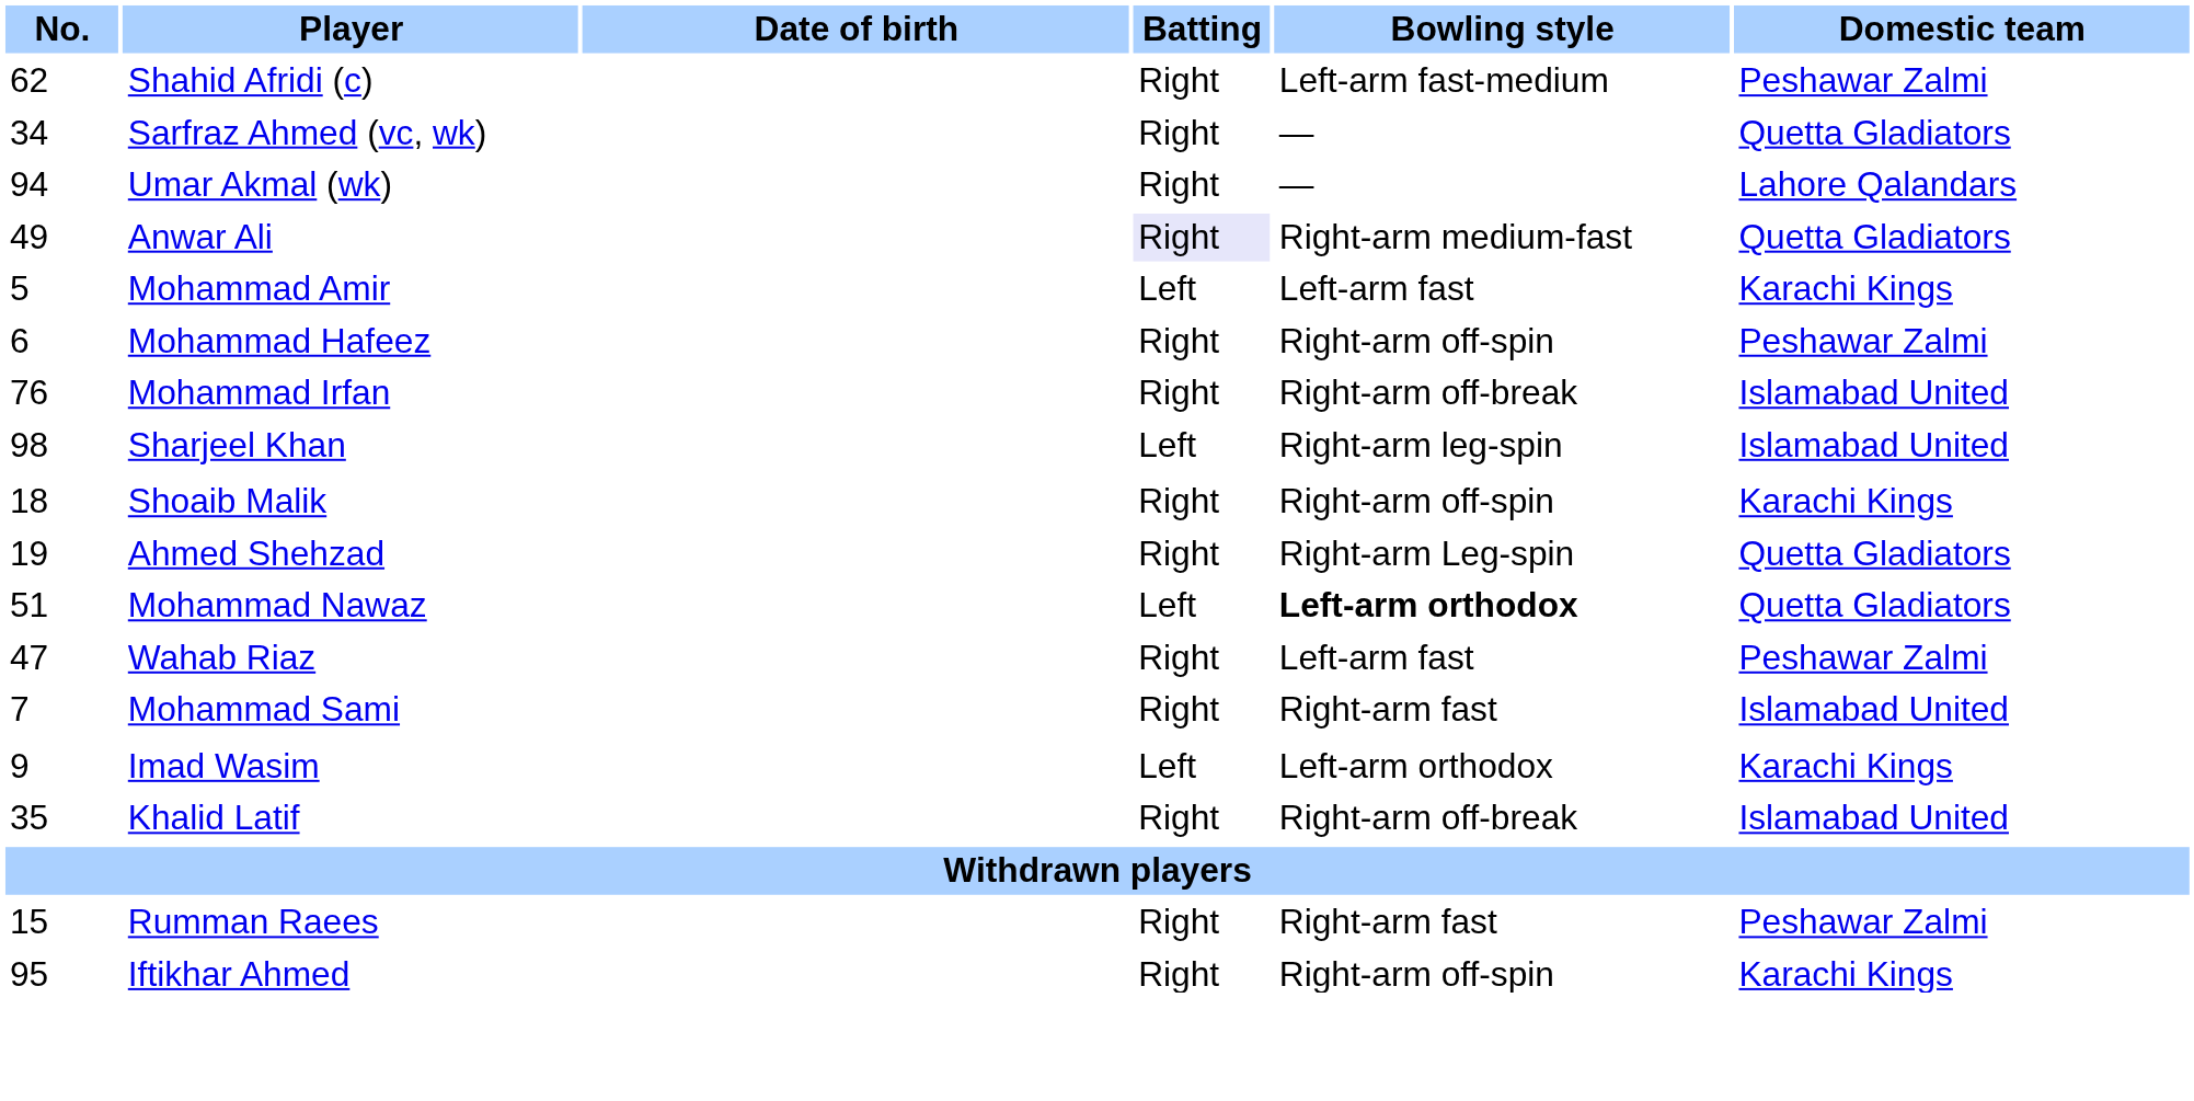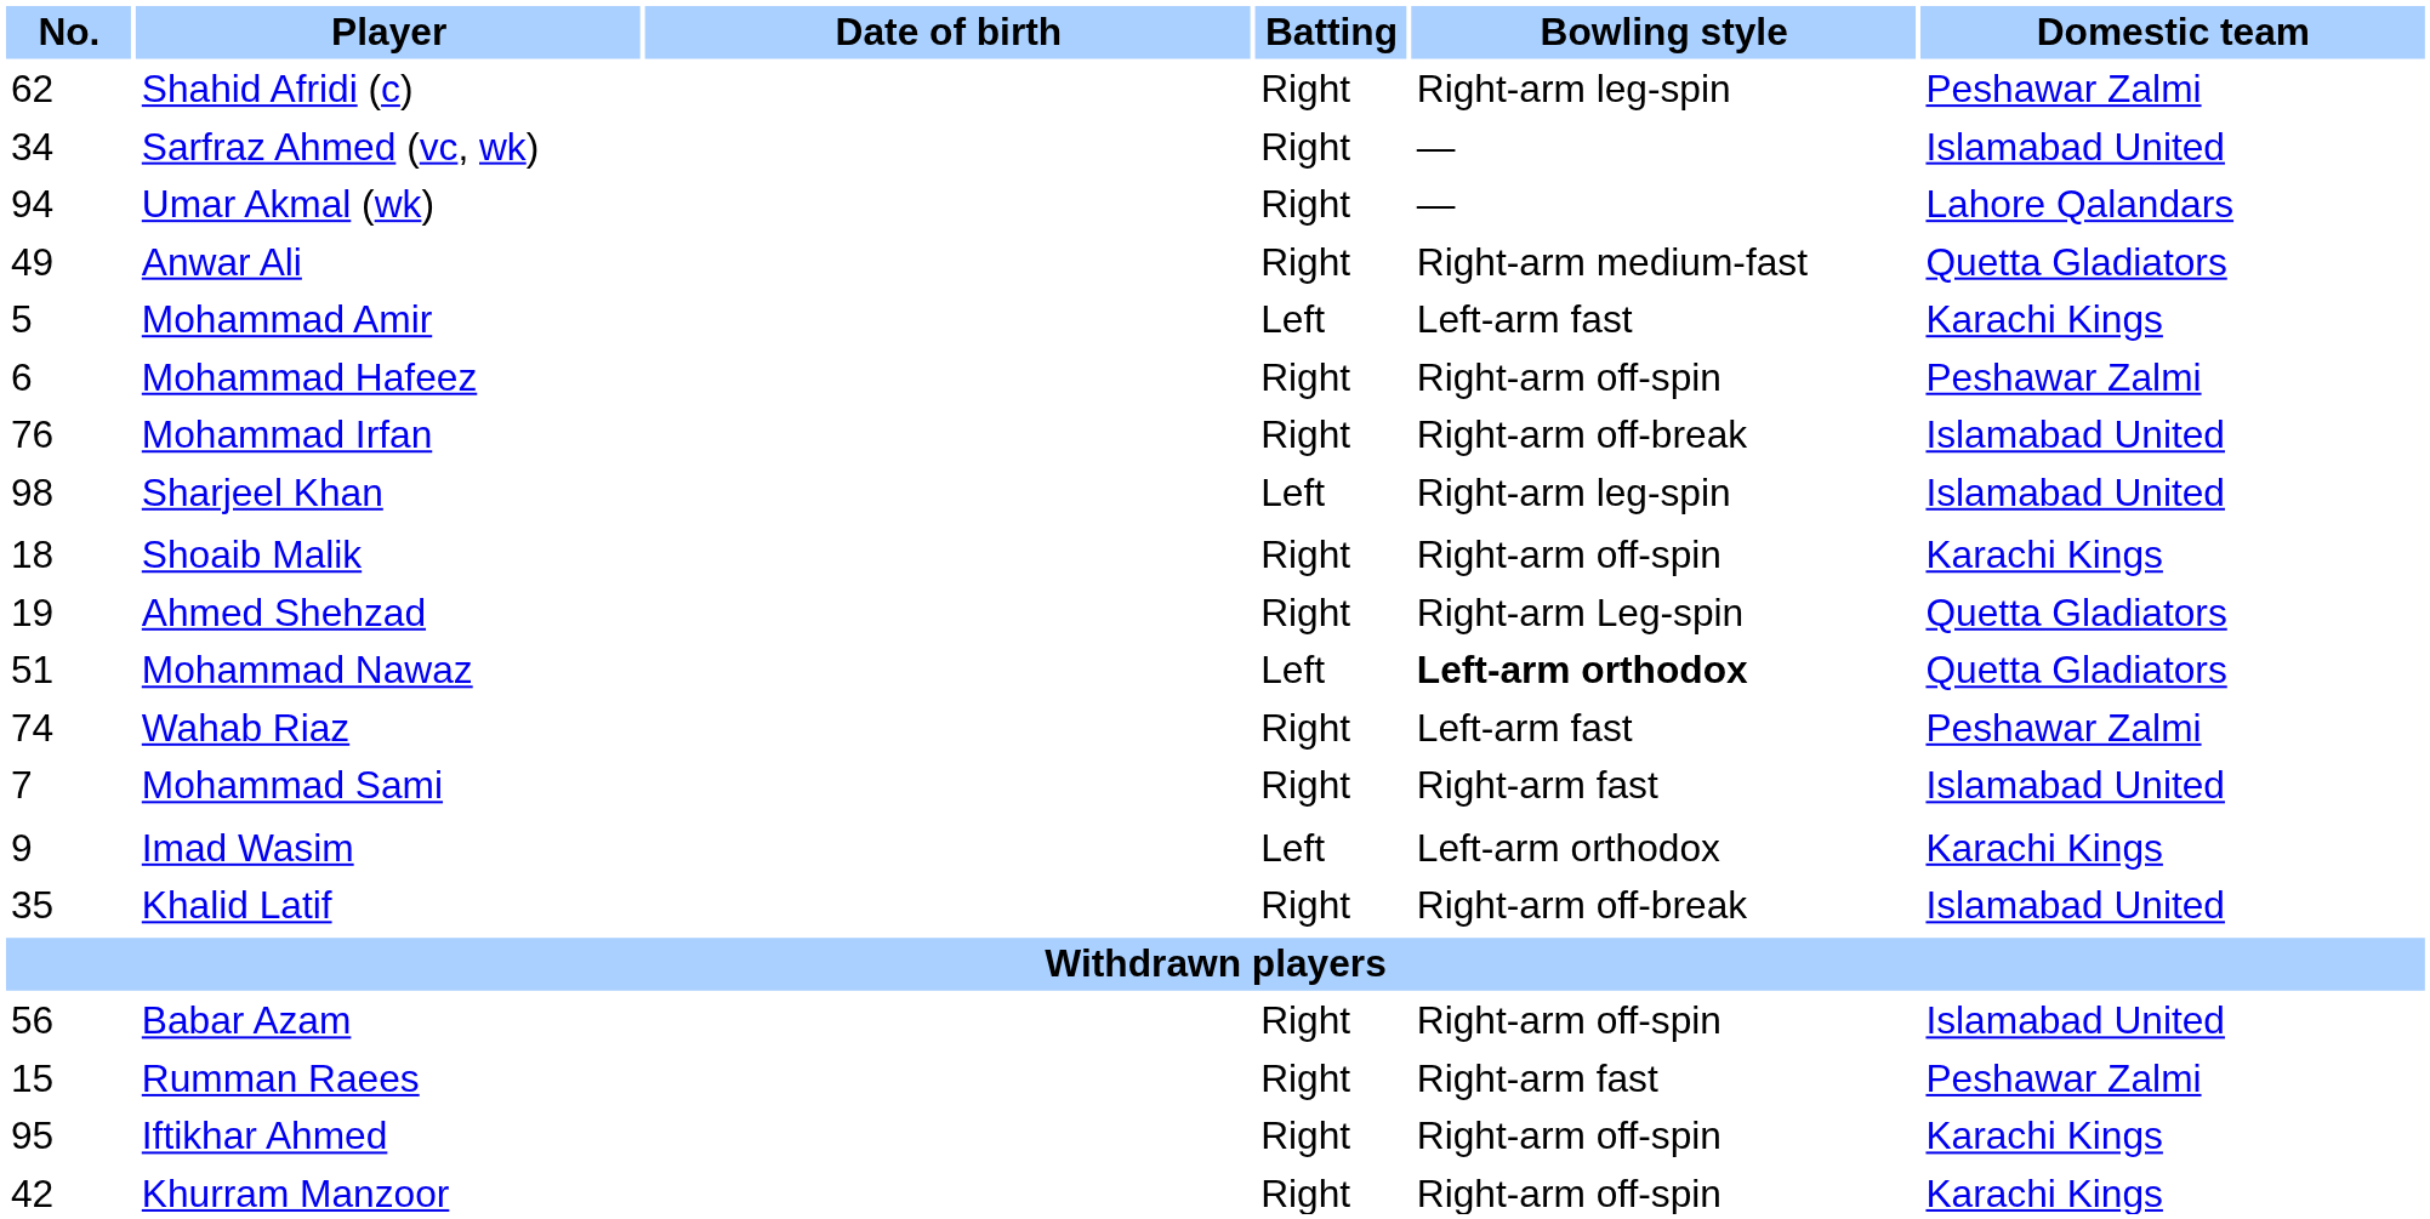Shahid Afridi (c) | Bowling style: Left-arm fast-medium -> Right-arm leg-spin
Sarfraz Ahmed (vc, wk) | Domestic team: Quetta Gladiators -> Islamabad United
Anwar Ali | Batting: lavender background -> no background
Wahab Riaz | No.: 47 -> 74
+ row: 56 | Babar Azam | Right | Right-arm off-spin | Islamabad United
+ row: 42 | Khurram Manzoor | Right | Right-arm off-spin | Karachi Kings
